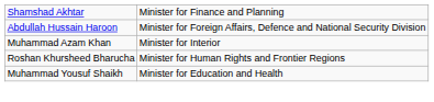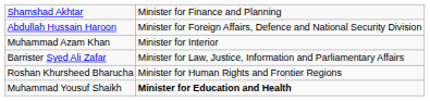+ row: Barrister Syed Ali Zafar | Minister for Law, Justice, Information and Parliamentary Affairs
Muhammad Yousuf Shaikh | column 2: normal -> bold
